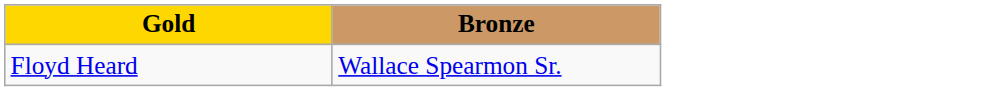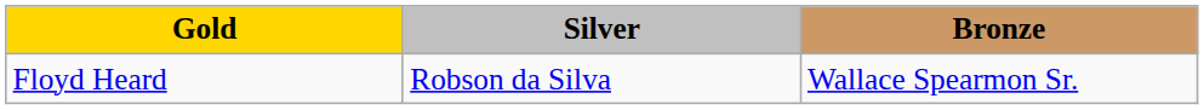+ column: Silver | Robson da Silva
